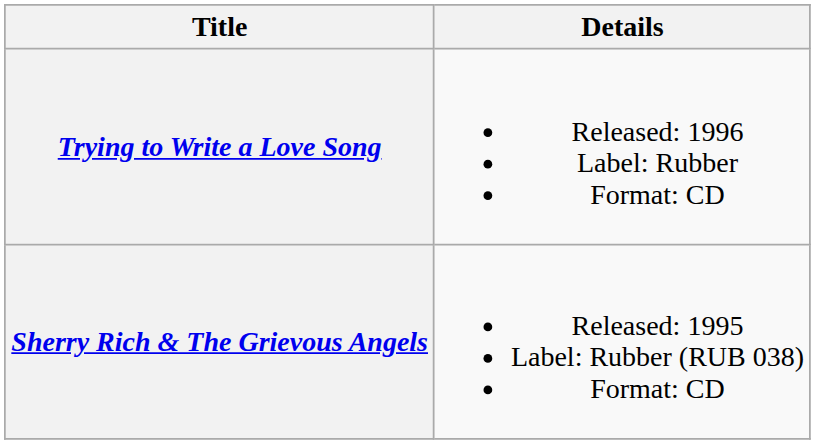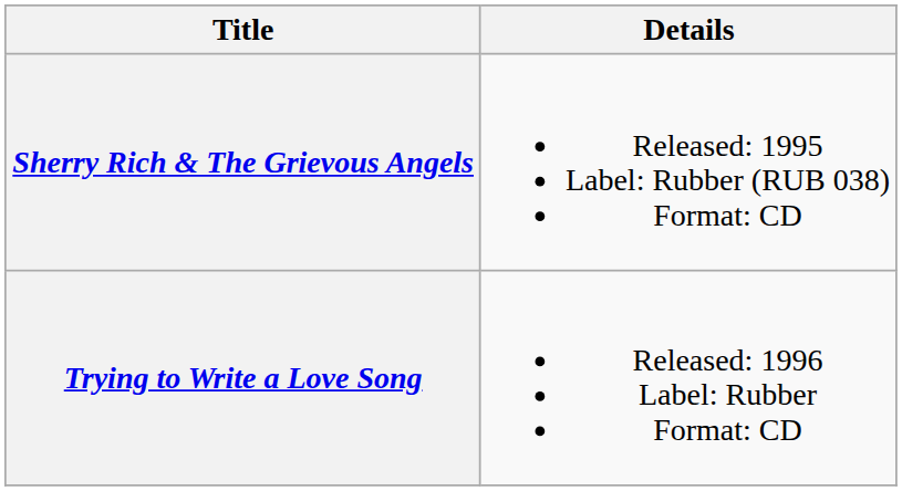rows swapped: Sherry Rich & The Grievous Angels <-> Trying to Write a Love Song
